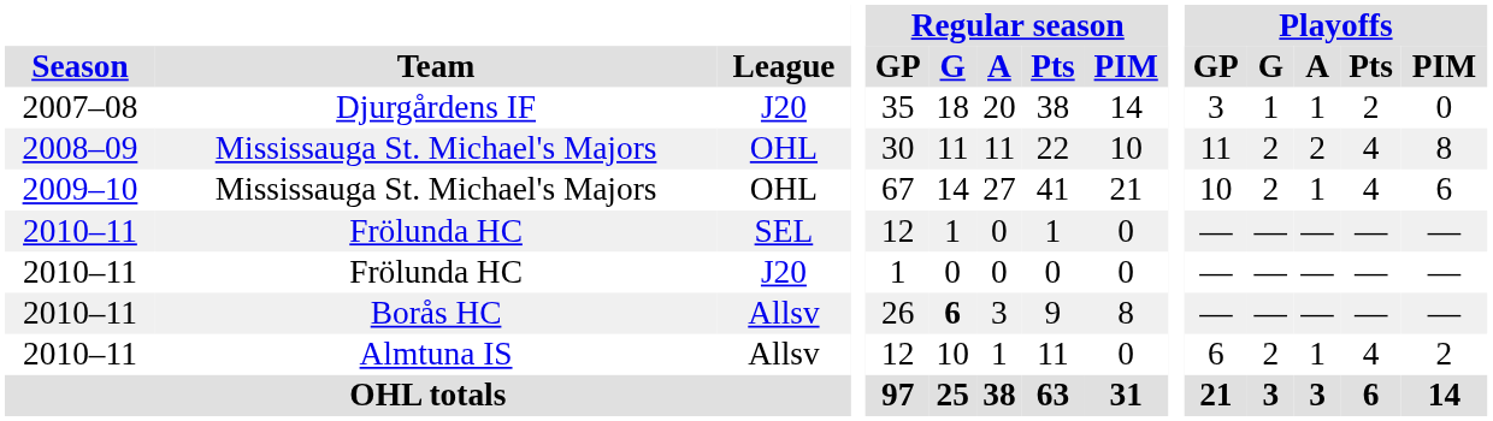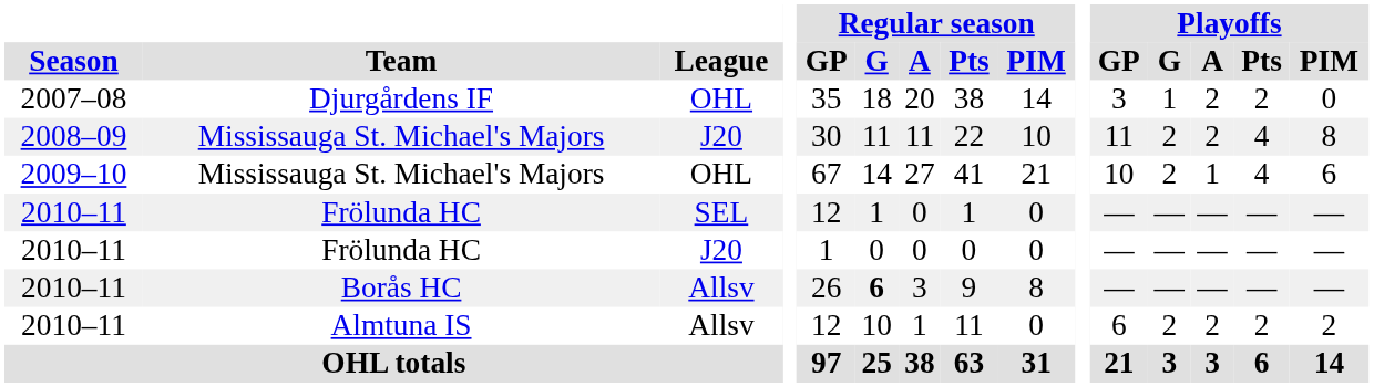Djurgårdens IF | League: J20 -> OHL
Djurgårdens IF | Playoffs / A: 1 -> 2
2008–09 / Mississauga St. Michael's Majors | League: OHL -> J20
Almtuna IS | Playoffs / A: 1 -> 2
Almtuna IS | Playoffs / Pts: 4 -> 2
